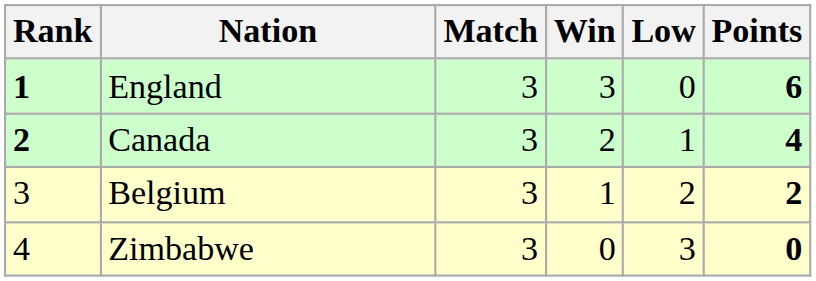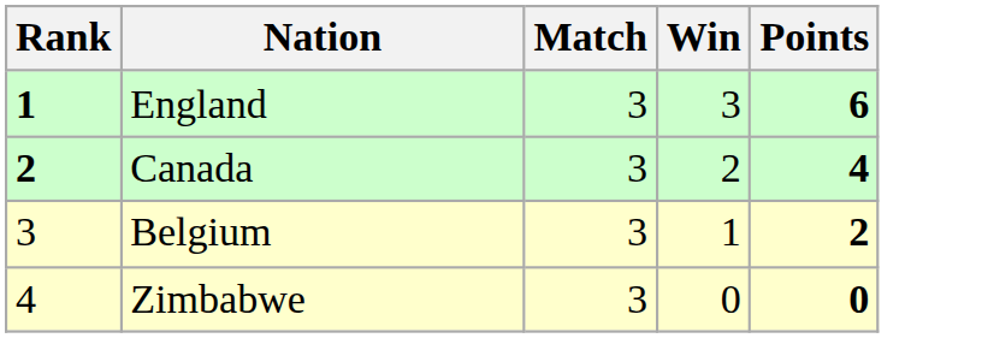- column: Low | 0 | 1 | 2 | 3
